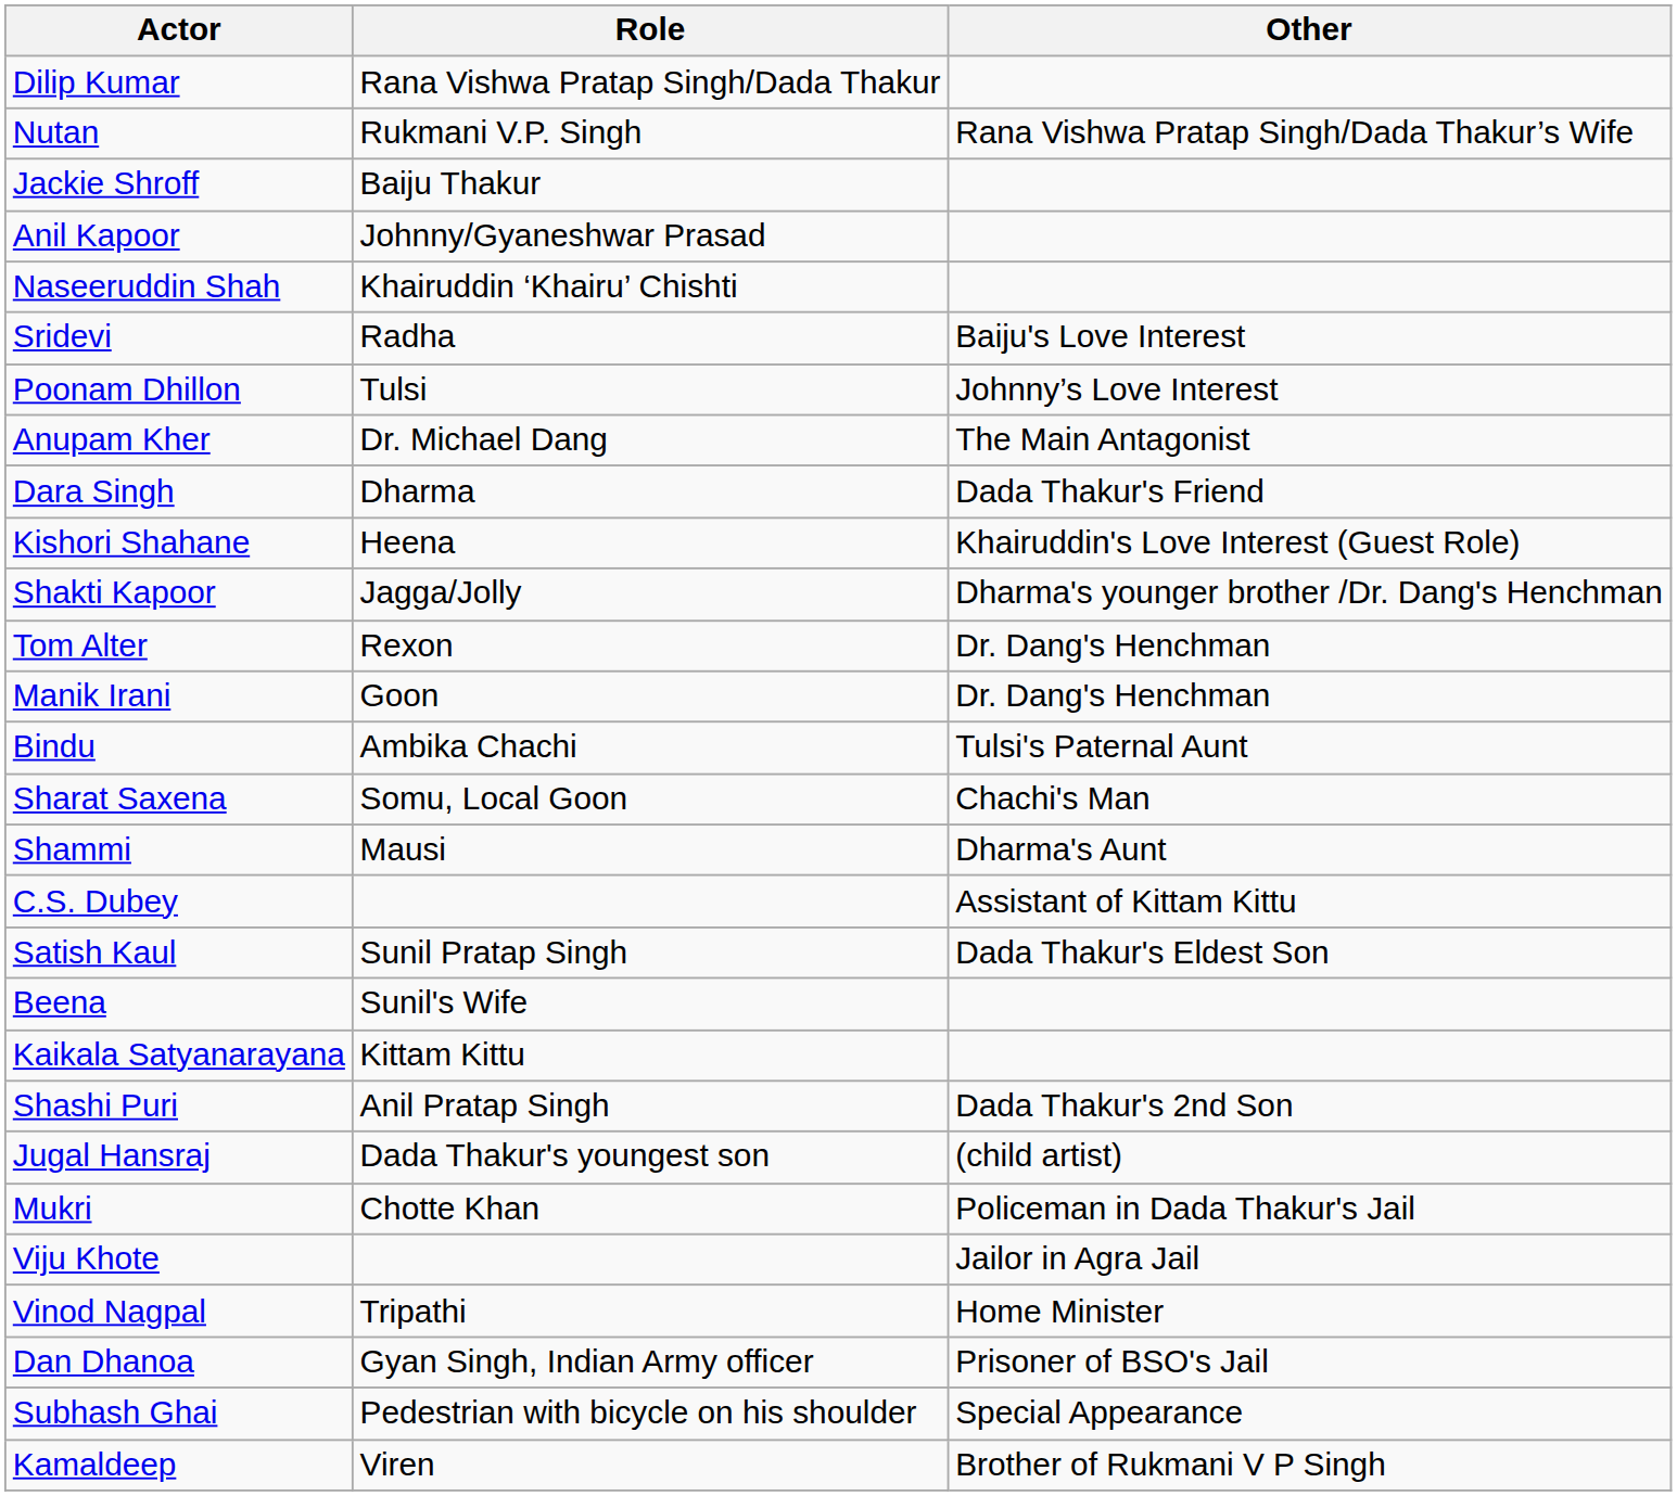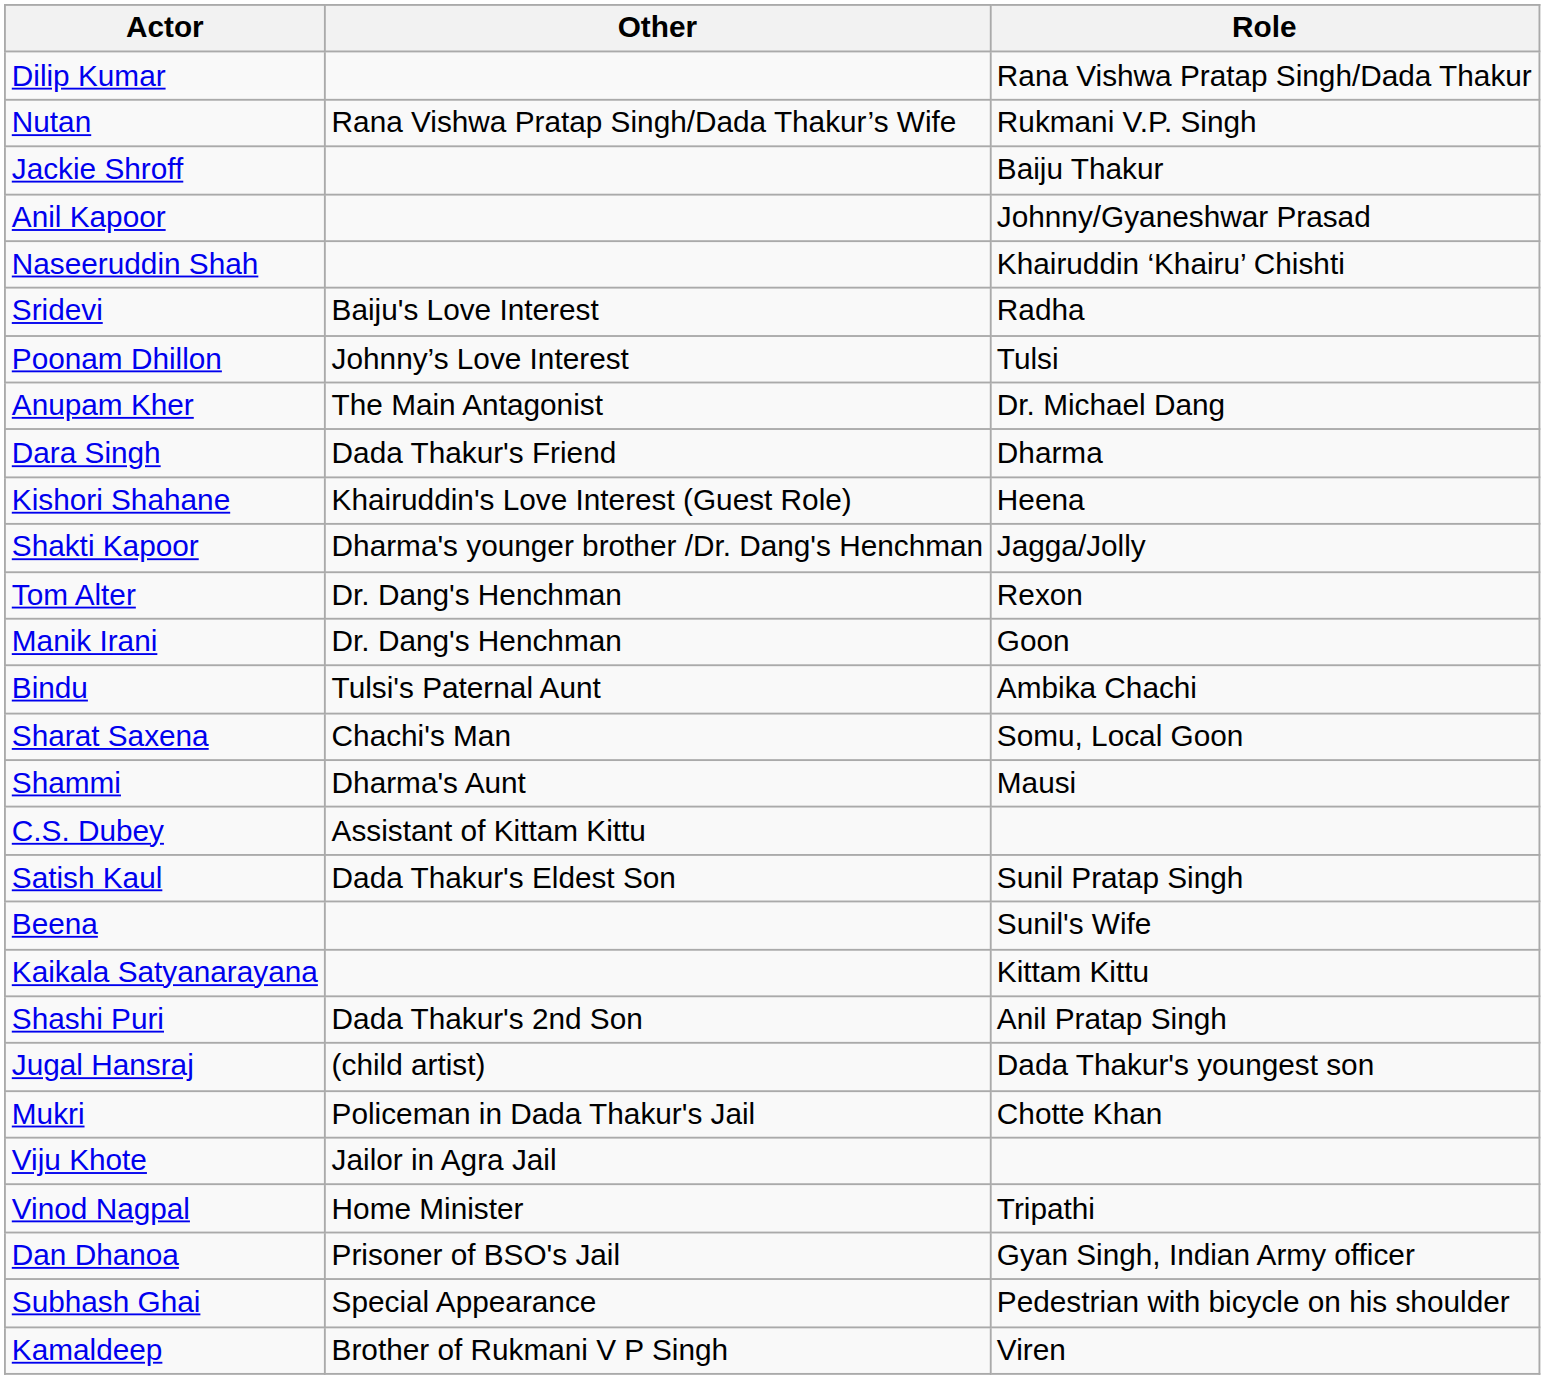columns swapped: Role <-> Other
